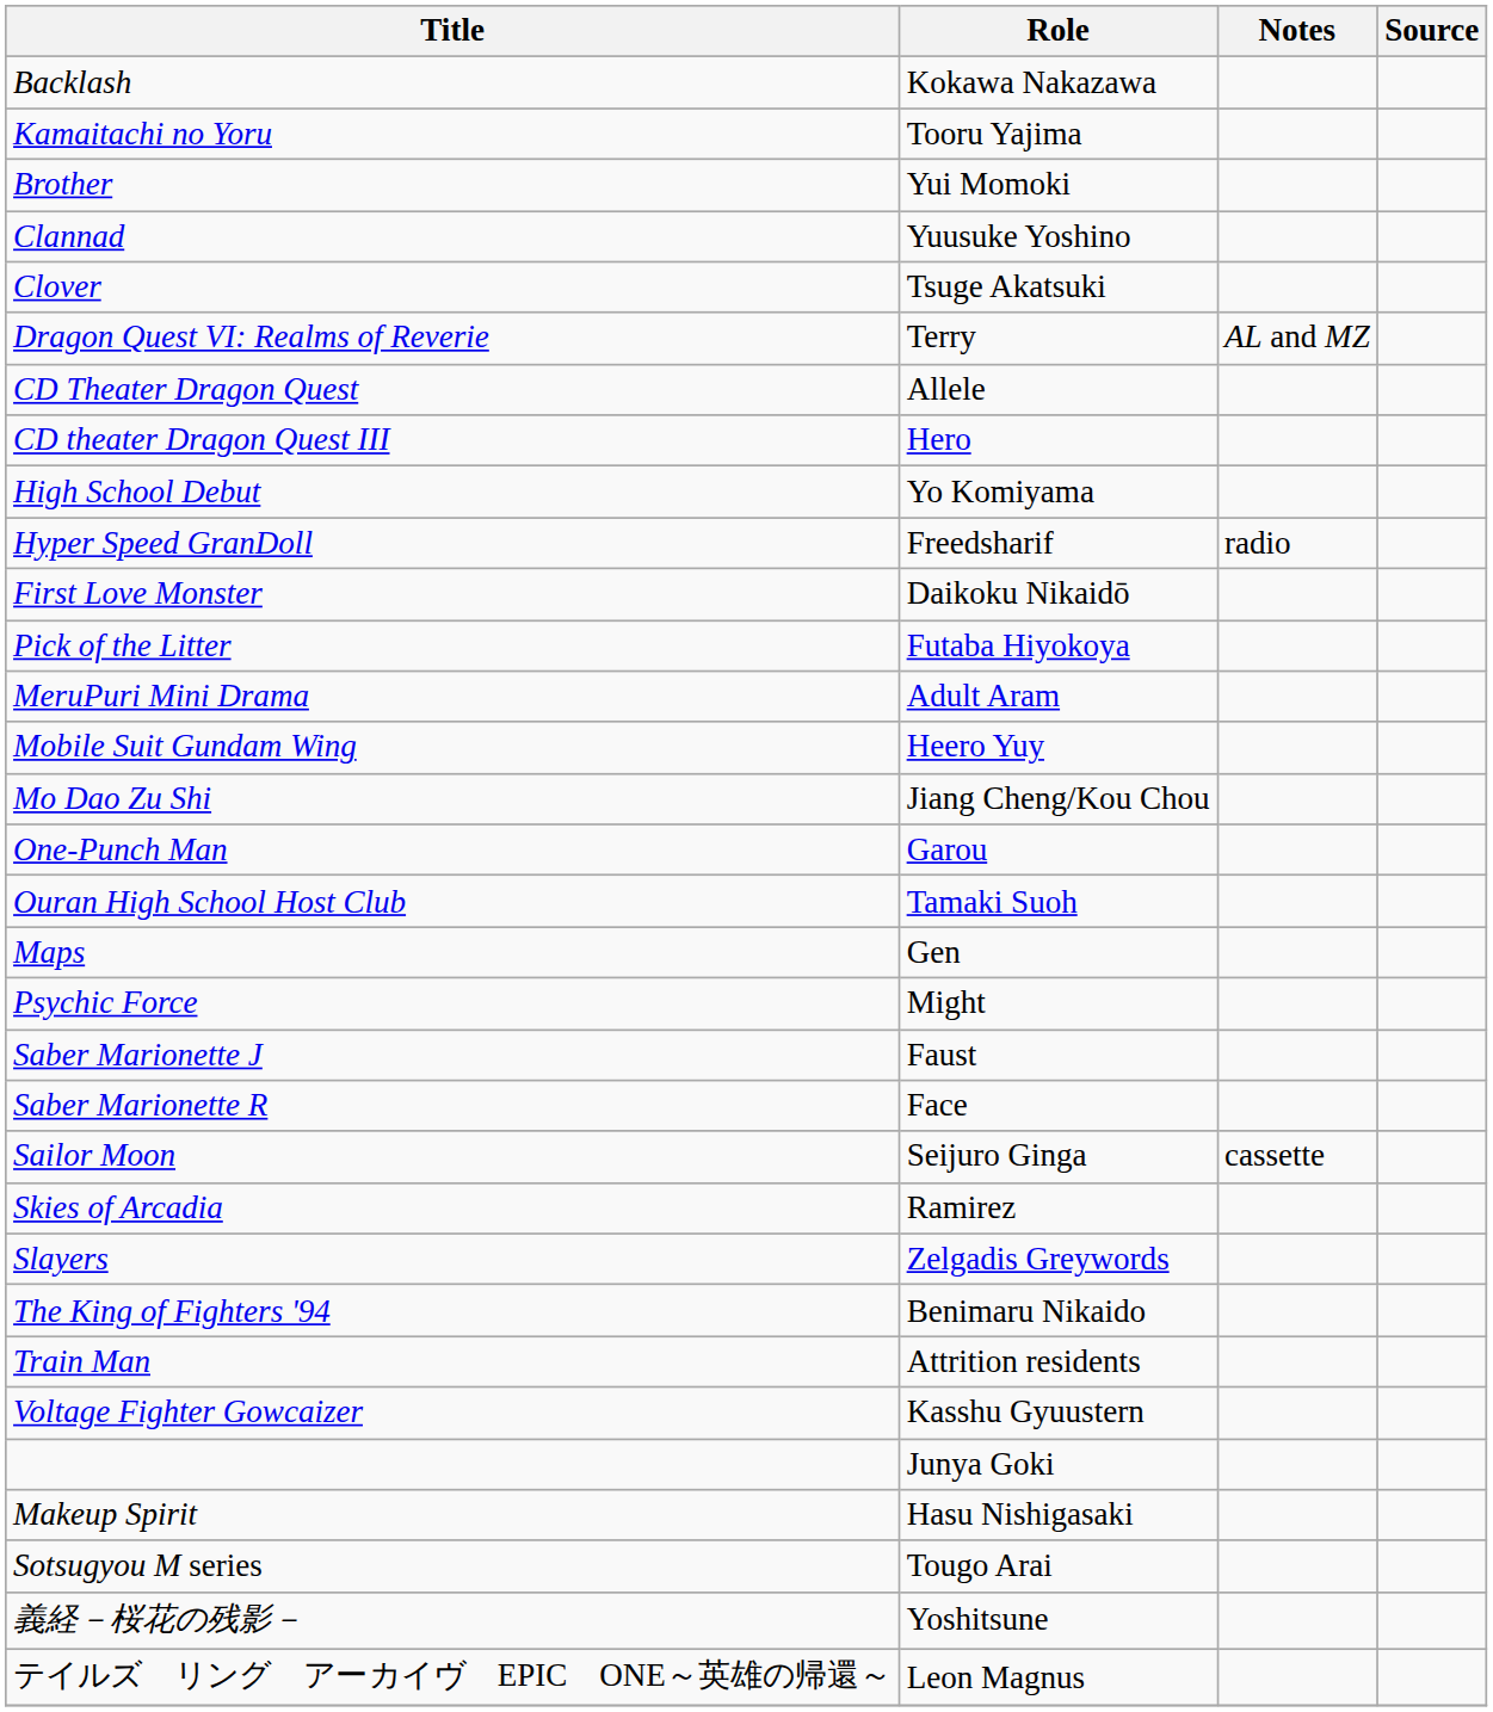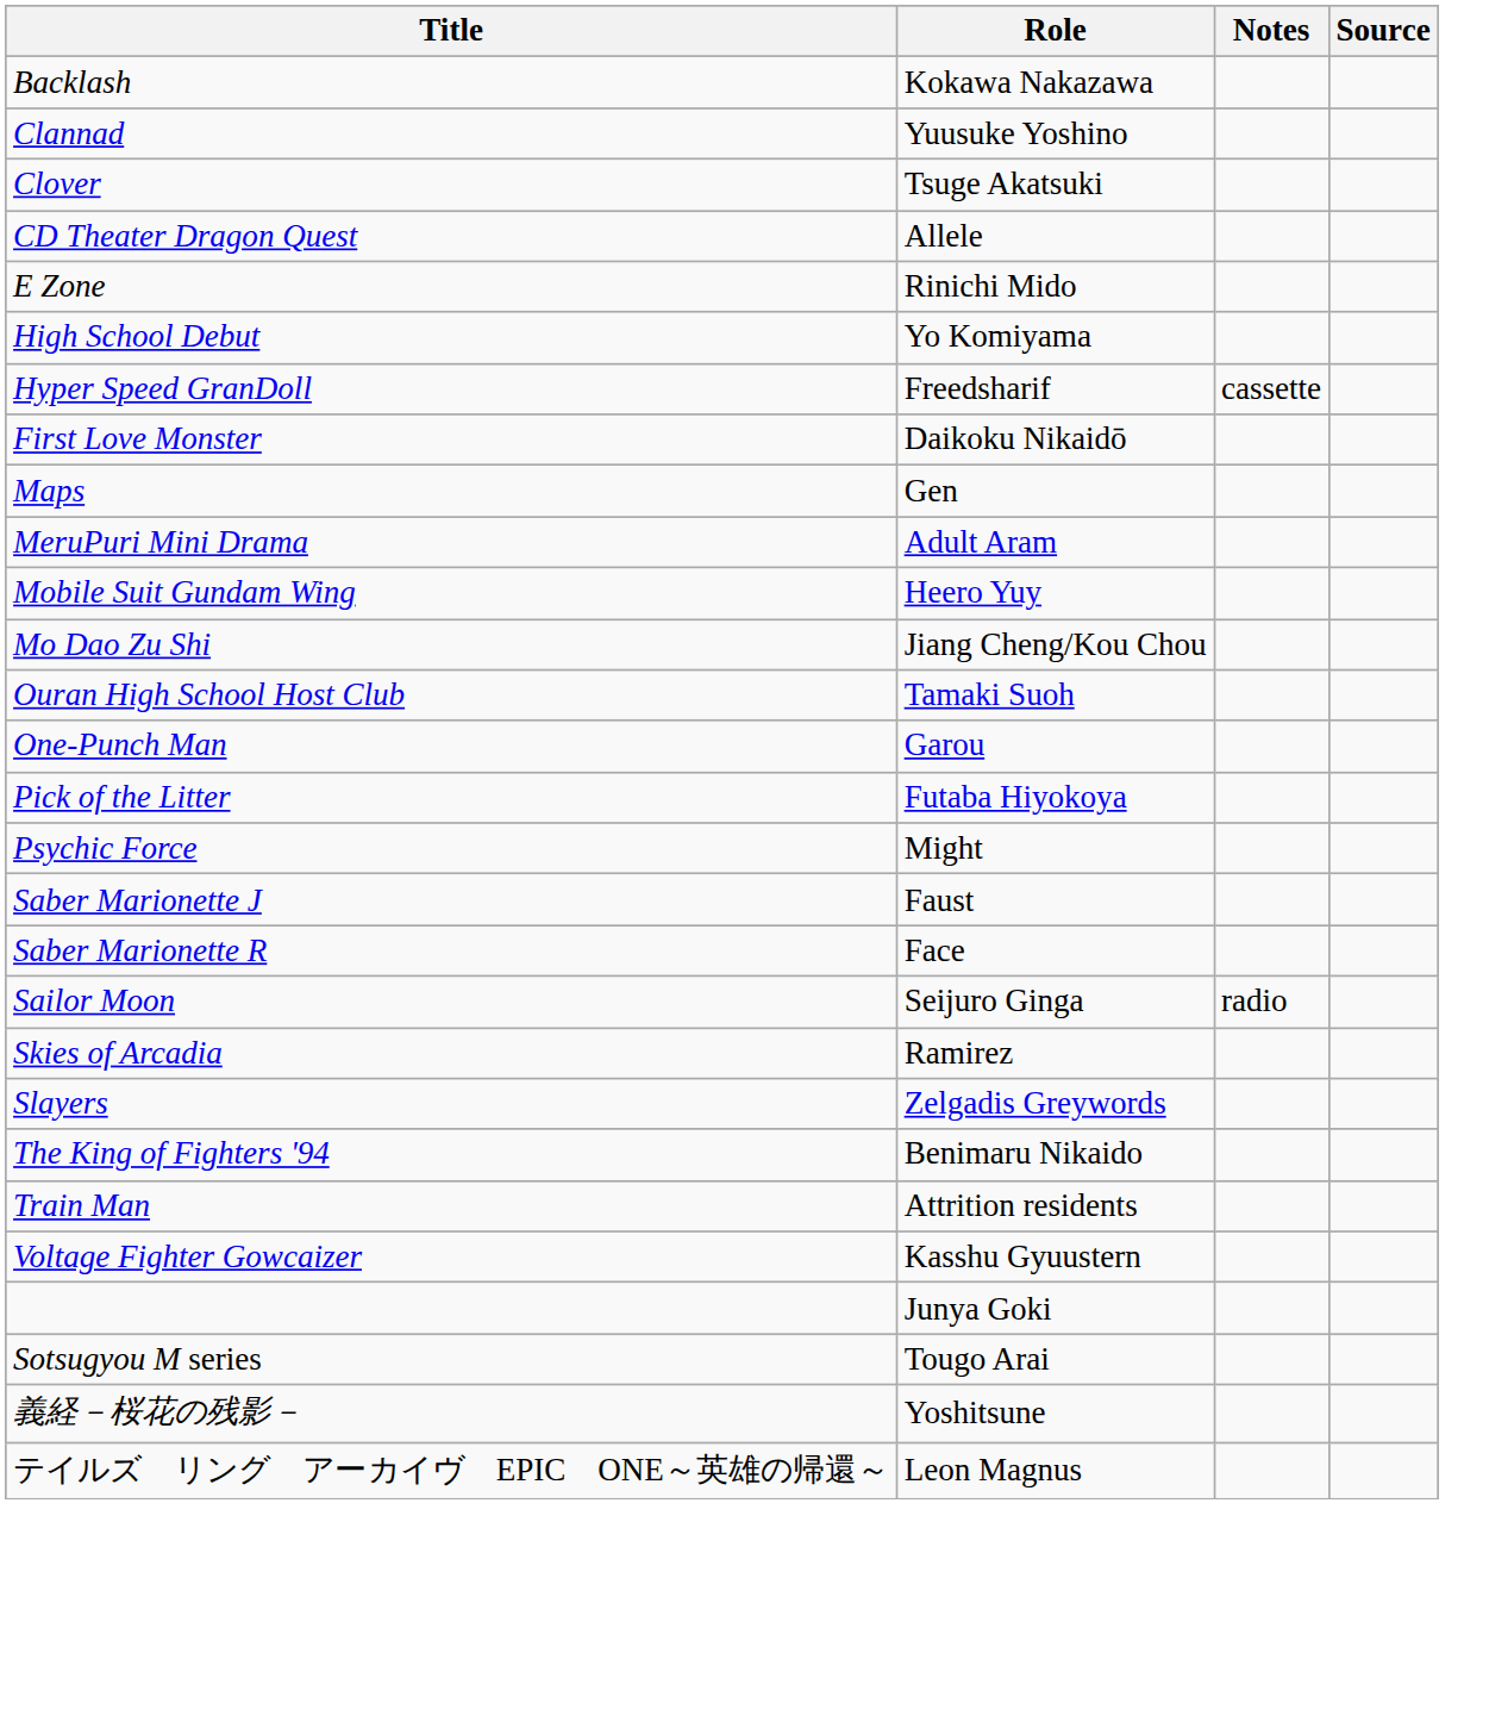- row: Kamaitachi no Yoru | Tooru Yajima
- row: Brother | Yui Momoki
- row: Dragon Quest VI: Realms of Reverie | Terry | AL and MZ
- row: CD theater Dragon Quest III | Hero
+ row: E Zone | Rinichi Mido
Hyper Speed GranDoll | Notes: radio -> cassette
rows swapped: Maps <-> Pick of the Litter
rows swapped: Ouran High School Host Club <-> One-Punch Man
Sailor Moon | Notes: cassette -> radio
- row: Makeup Spirit | Hasu Nishigasaki
